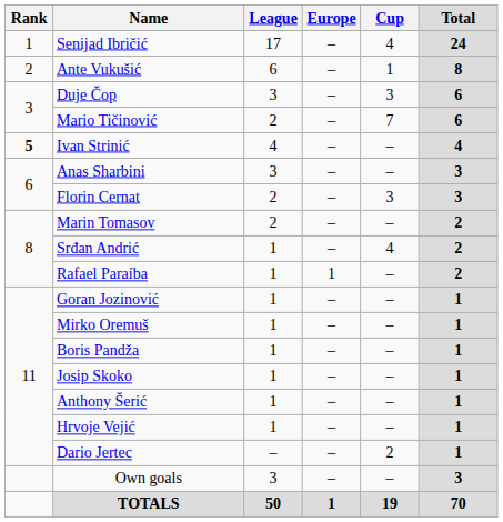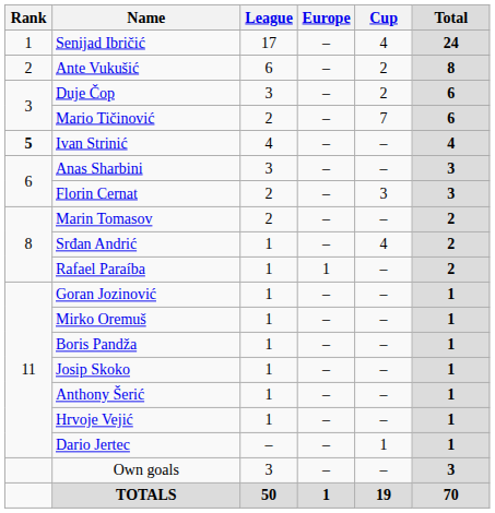Ante Vukušić | Cup: 1 -> 2
Duje Čop | Cup: 3 -> 2
Dario Jertec | Cup: 2 -> 1
